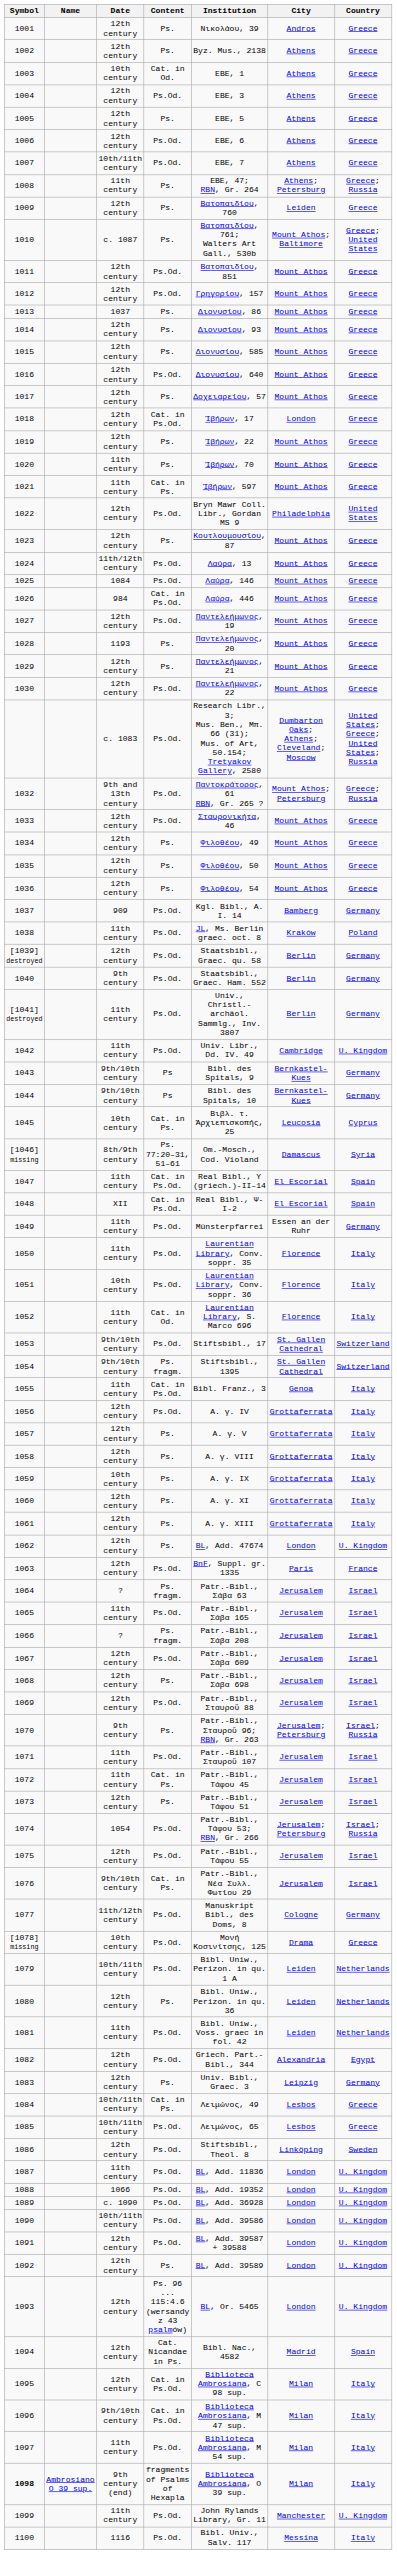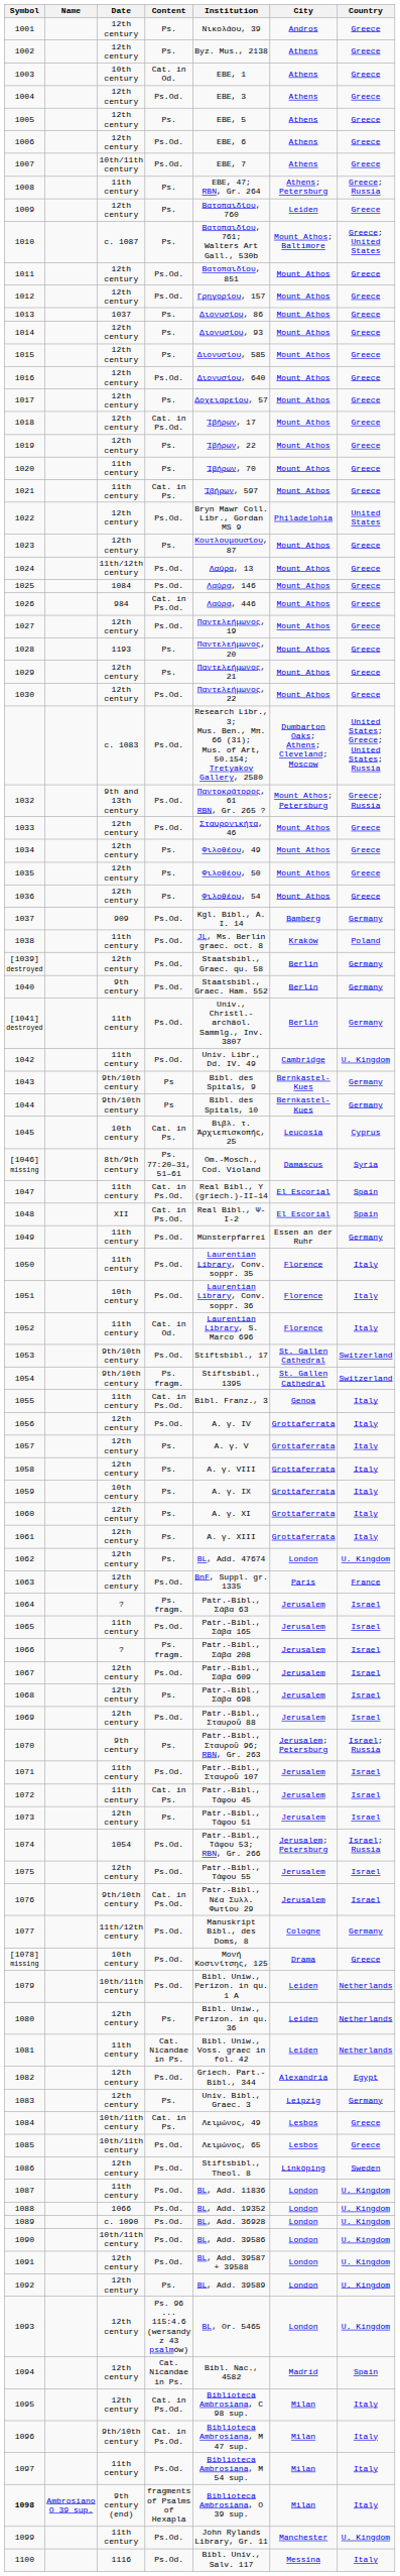1018 | City: London -> Mount Athos
1076 | Content: Cat. in Ps. -> Cat. in Ps.Od.
1081 | Content: Ps.Od. -> Cat. Nicandae in Ps.
